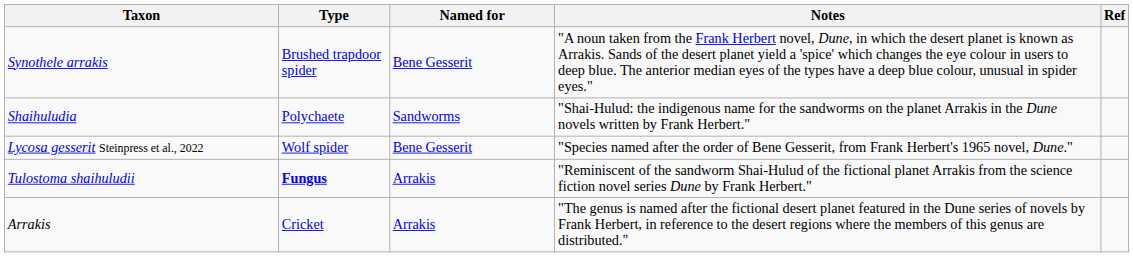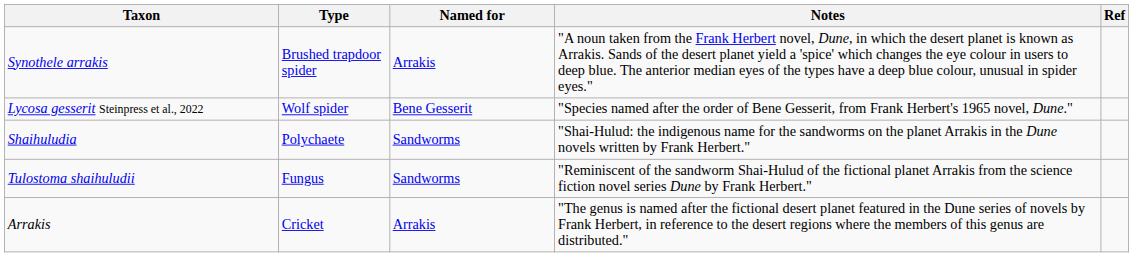Synothele arrakis | Named for: Bene Gesserit -> Arrakis
rows swapped: Lycosa gesserit Steinpress et al., 2022 <-> Shaihuludia
Tulostoma shaihuludii | Type: bold -> normal
Tulostoma shaihuludii | Named for: Arrakis -> Sandworms
